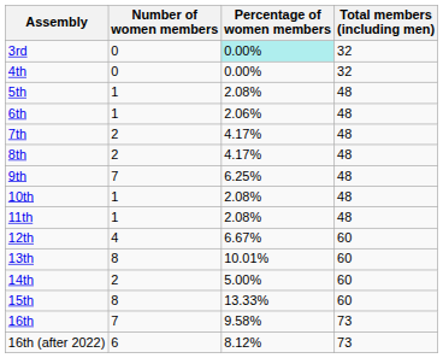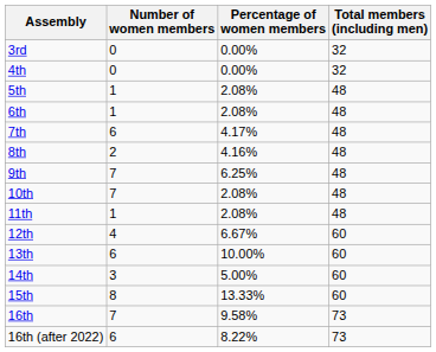3rd | Percentage of women members: paleturquoise background -> no background
6th | Percentage of women members: 2.06% -> 2.08%
7th | Number of women members: 2 -> 6
8th | Percentage of women members: 4.17% -> 4.16%
10th | Number of women members: 1 -> 7
13th | Number of women members: 8 -> 6
13th | Percentage of women members: 10.01% -> 10.00%
14th | Number of women members: 2 -> 3
16th (after 2022) | Percentage of women members: 8.12% -> 8.22%
